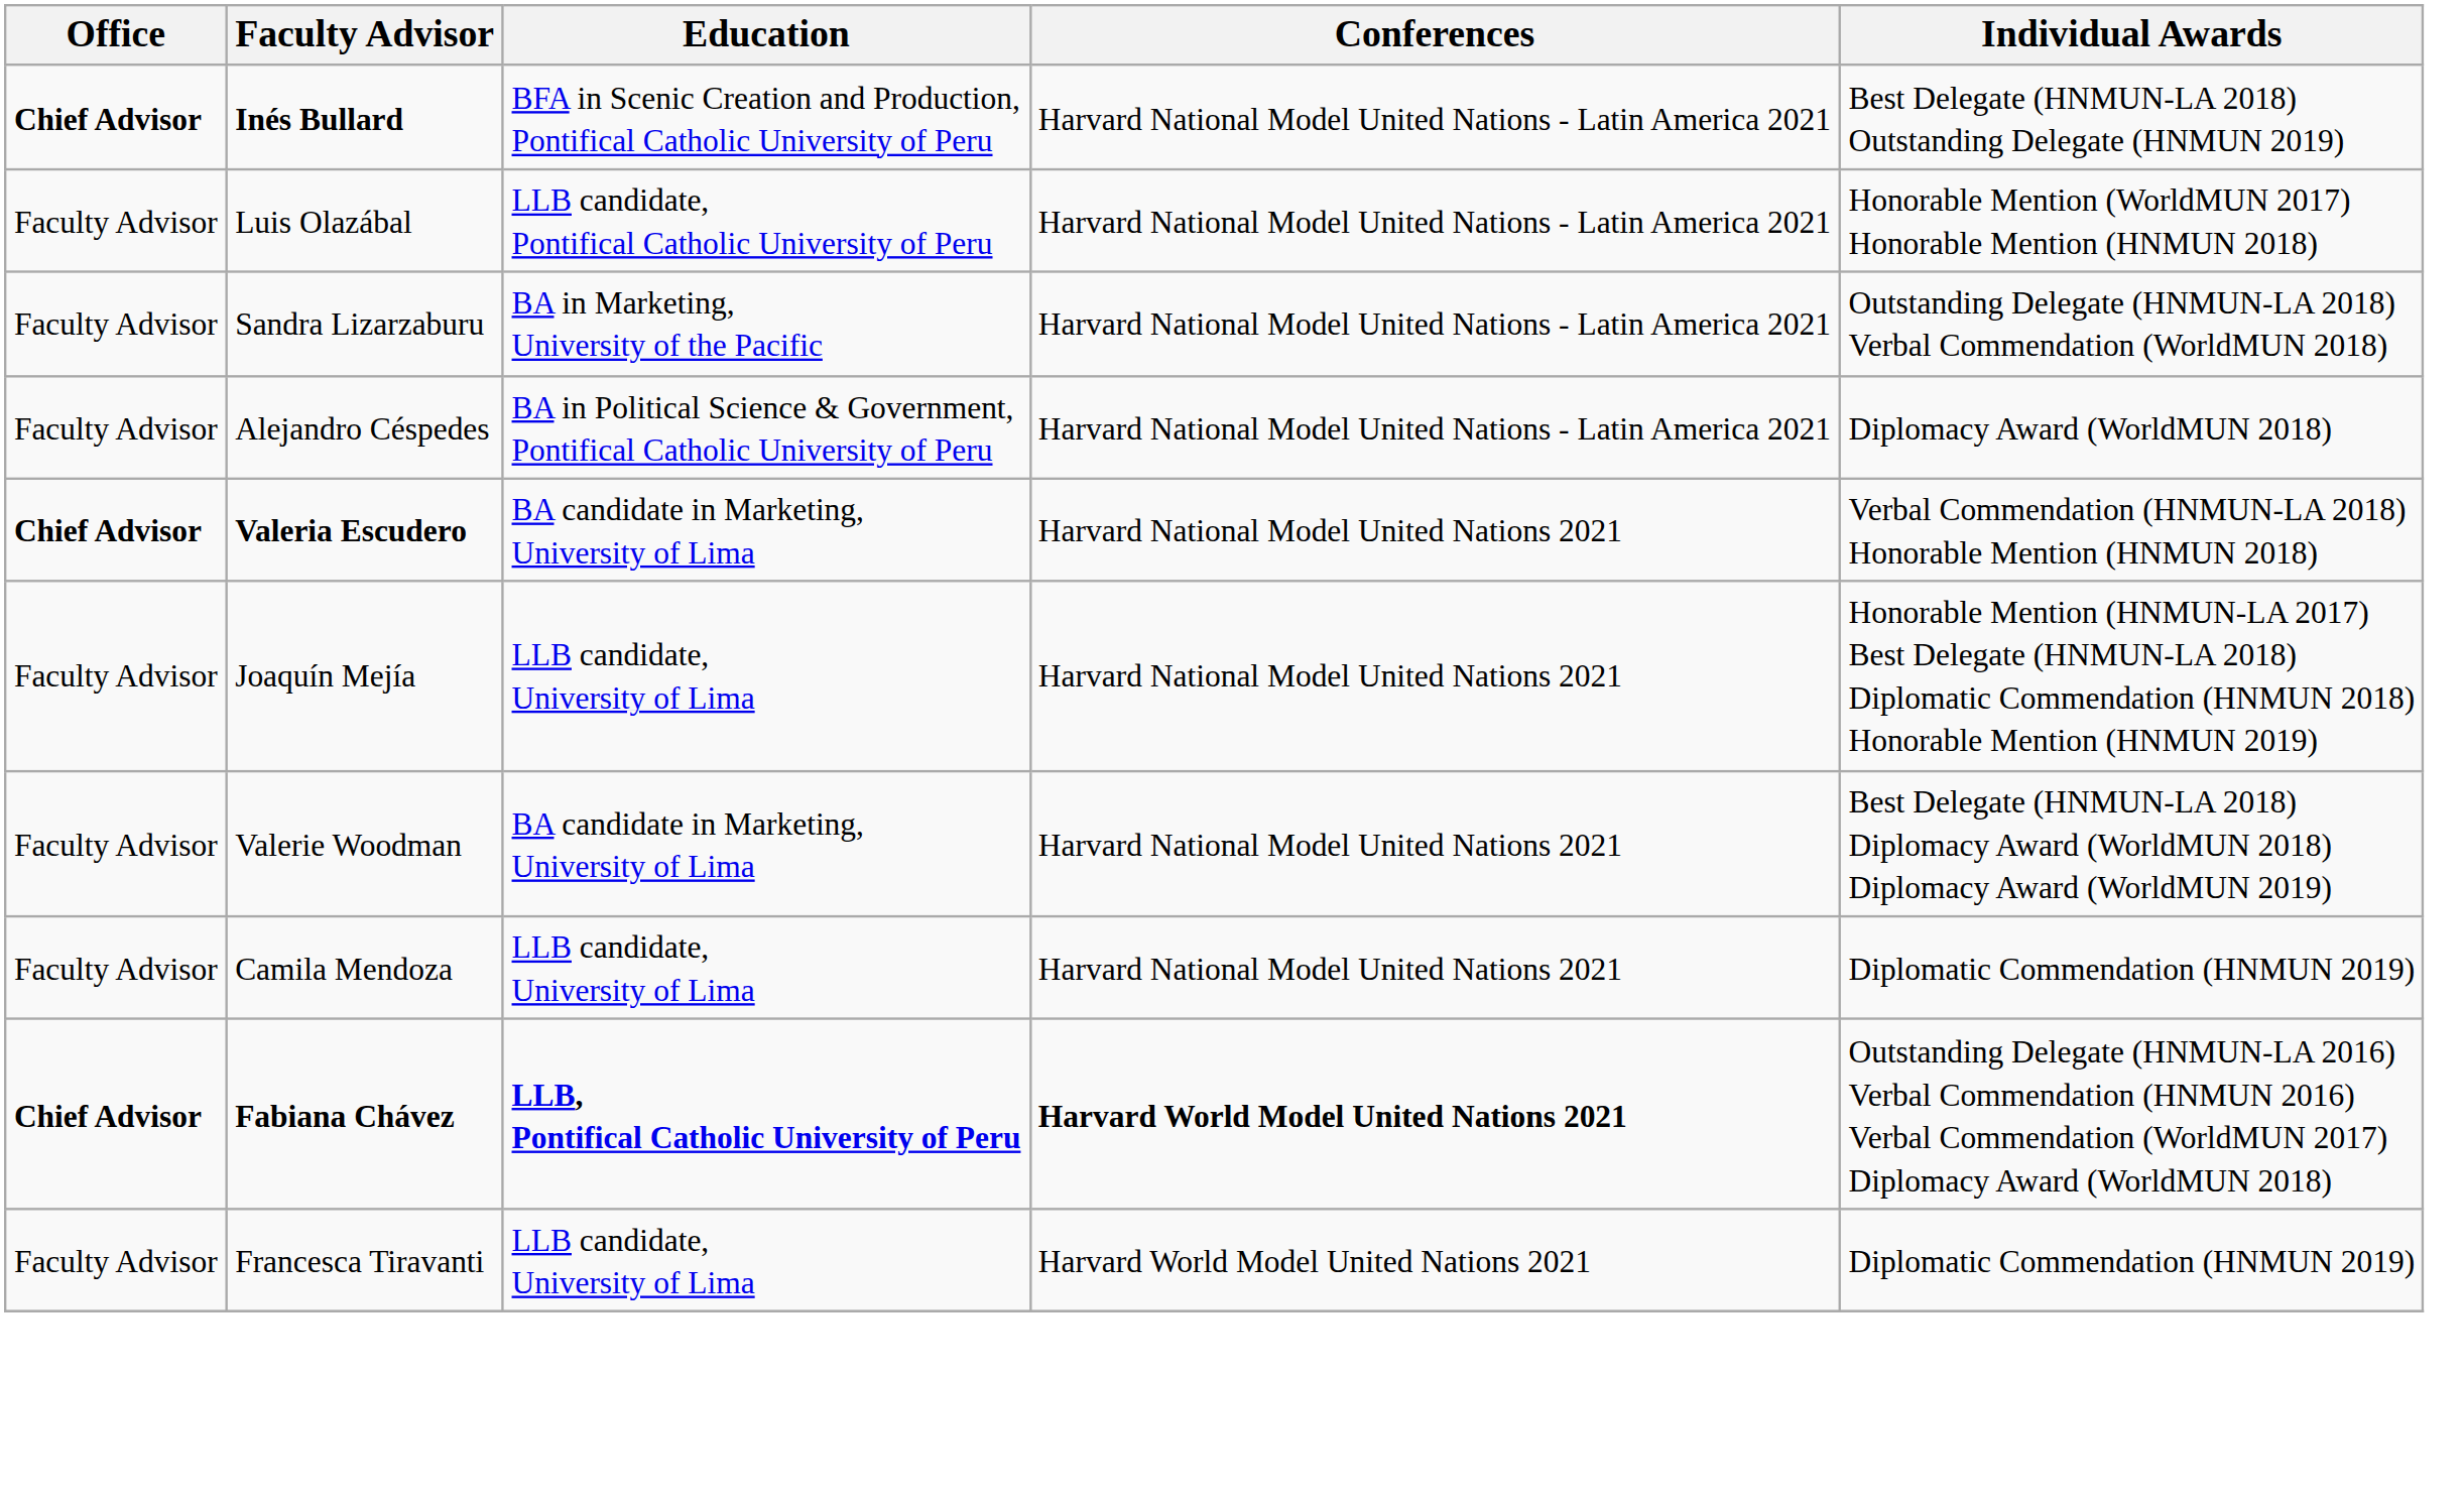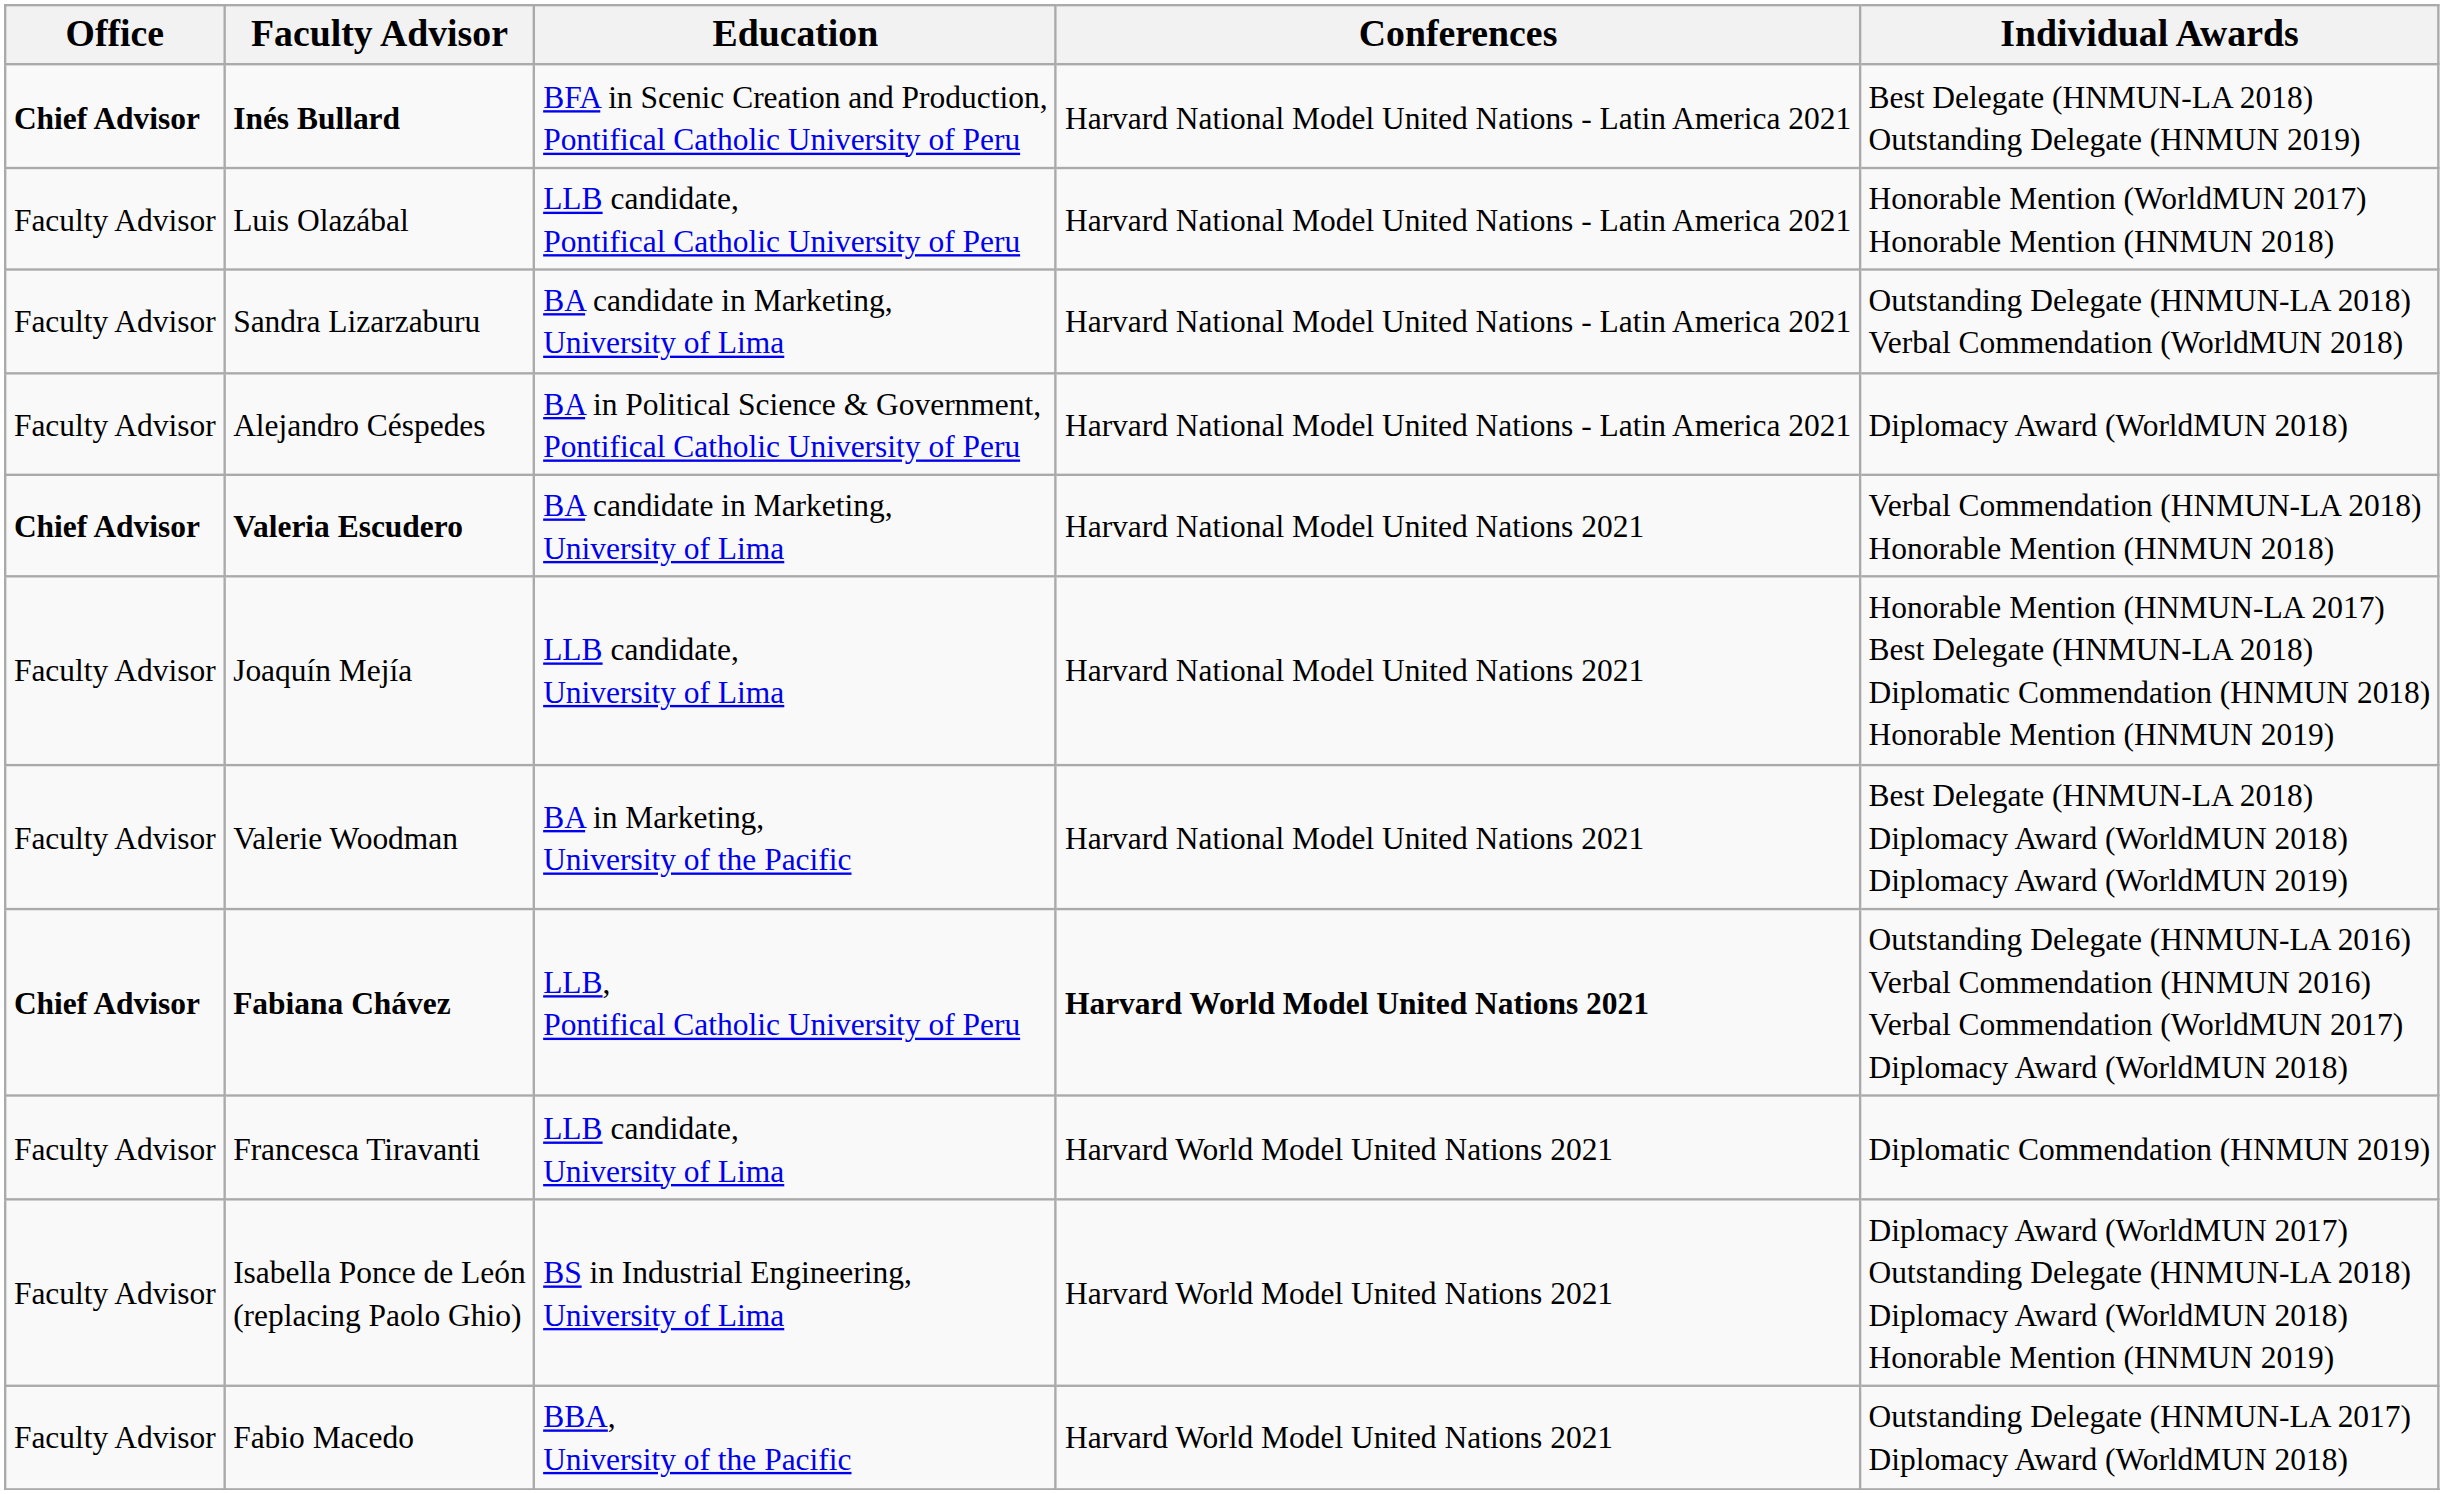Sandra Lizarzaburu | Education: BA in Marketing, University of the Pacific -> BA candidate in Marketing, University of Lima
Valerie Woodman | Education: BA candidate in Marketing, University of Lima -> BA in Marketing, University of the Pacific
- row: Faculty Advisor | Camila Mendoza | LLB candidate, University of Lima | Harvard National Model United Nations 2021 | Diplomatic Commendation (HNMUN 2019)
Fabiana Chávez | Education: bold -> normal
+ row: Faculty Advisor | Isabella Ponce de León (replacing Paolo Ghio) | BS in Industrial Engineering, University of Lima | Harvard World Model United Nations 2021 | Diplomacy Award (WorldMUN 2017) Outstanding Delegate (HNMUN-LA 2018) Diplomacy Award (WorldMUN 2018) Honorable Mention (HNMUN 2019)
+ row: Faculty Advisor | Fabio Macedo | BBA, University of the Pacific | Harvard World Model United Nations 2021 | Outstanding Delegate (HNMUN-LA 2017) Diplomacy Award (WorldMUN 2018)
